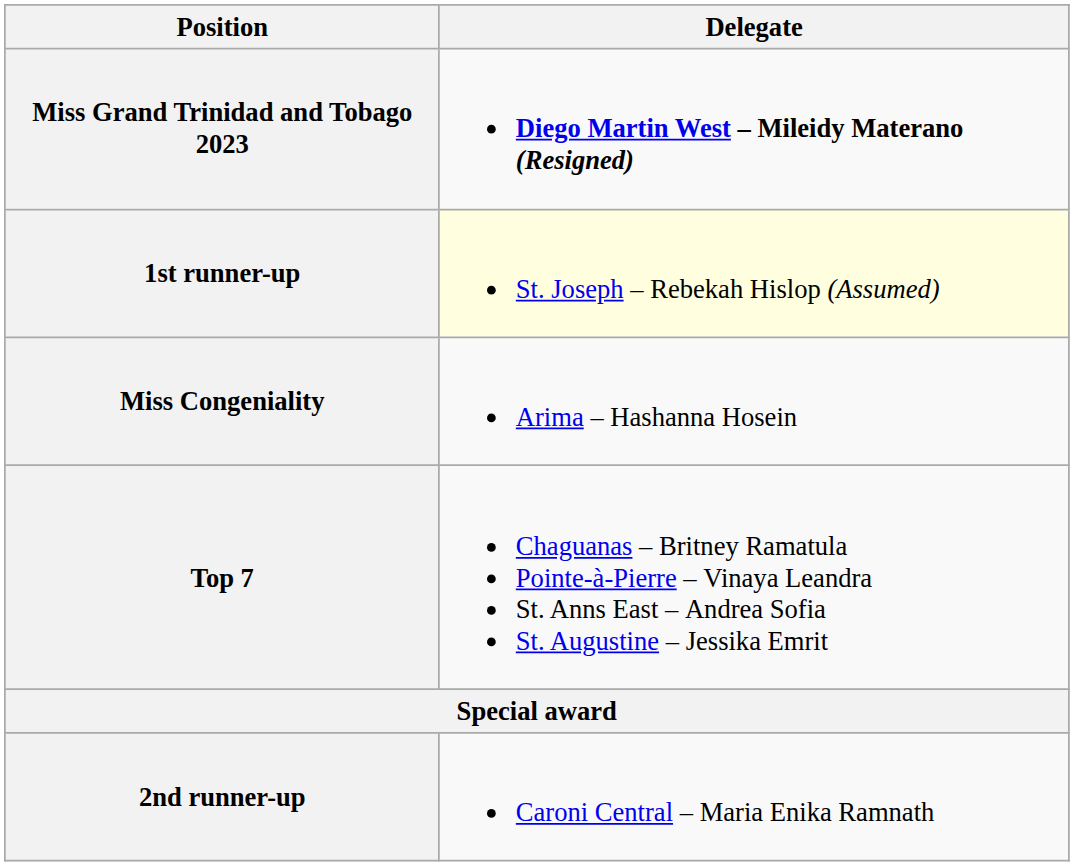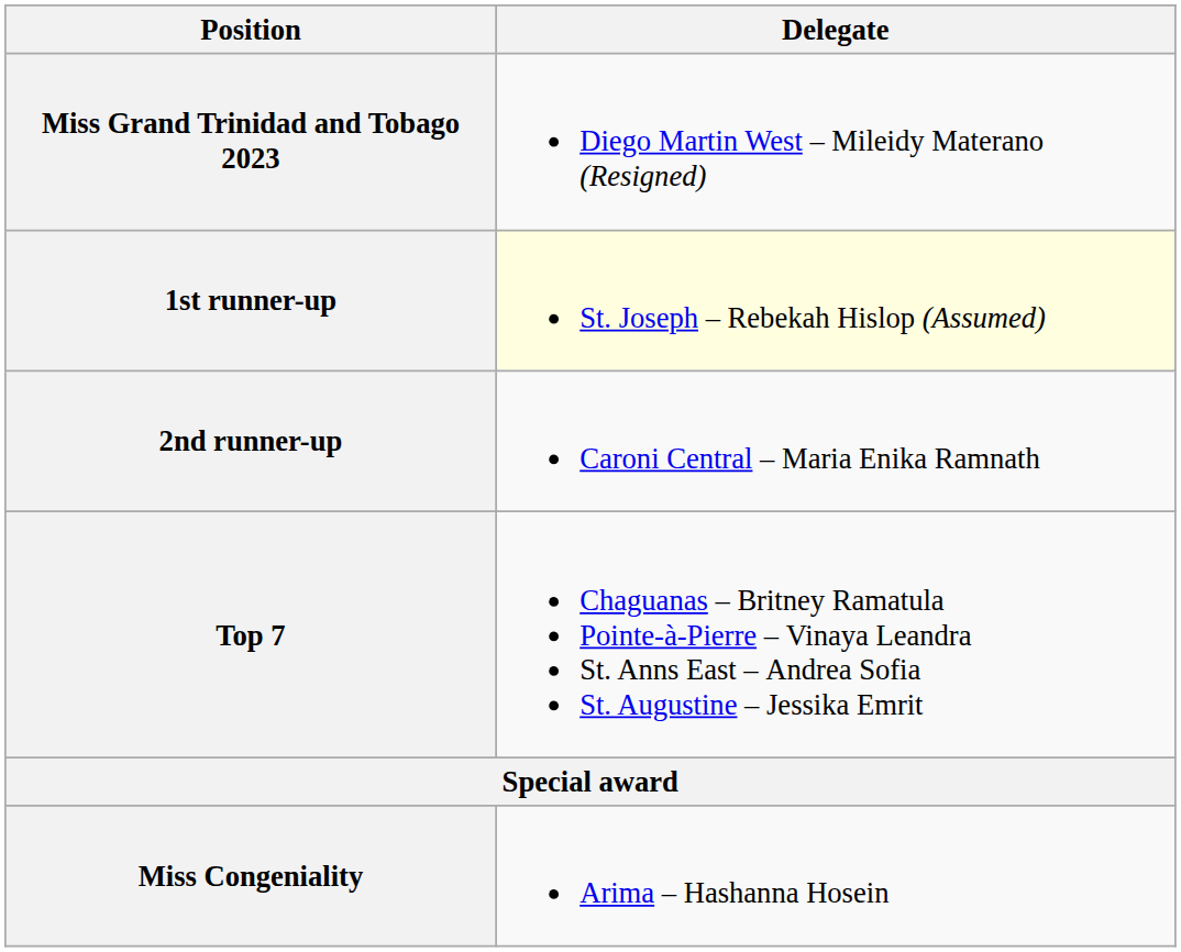Miss Grand Trinidad and Tobago 2023 | Delegate: bold -> normal
rows swapped: 2nd runner-up <-> Miss Congeniality
